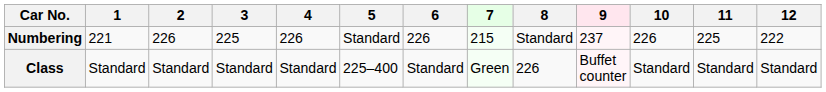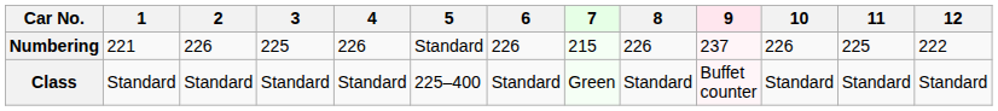Numbering | 8: Standard -> 226
Class | 8: 226 -> Standard
